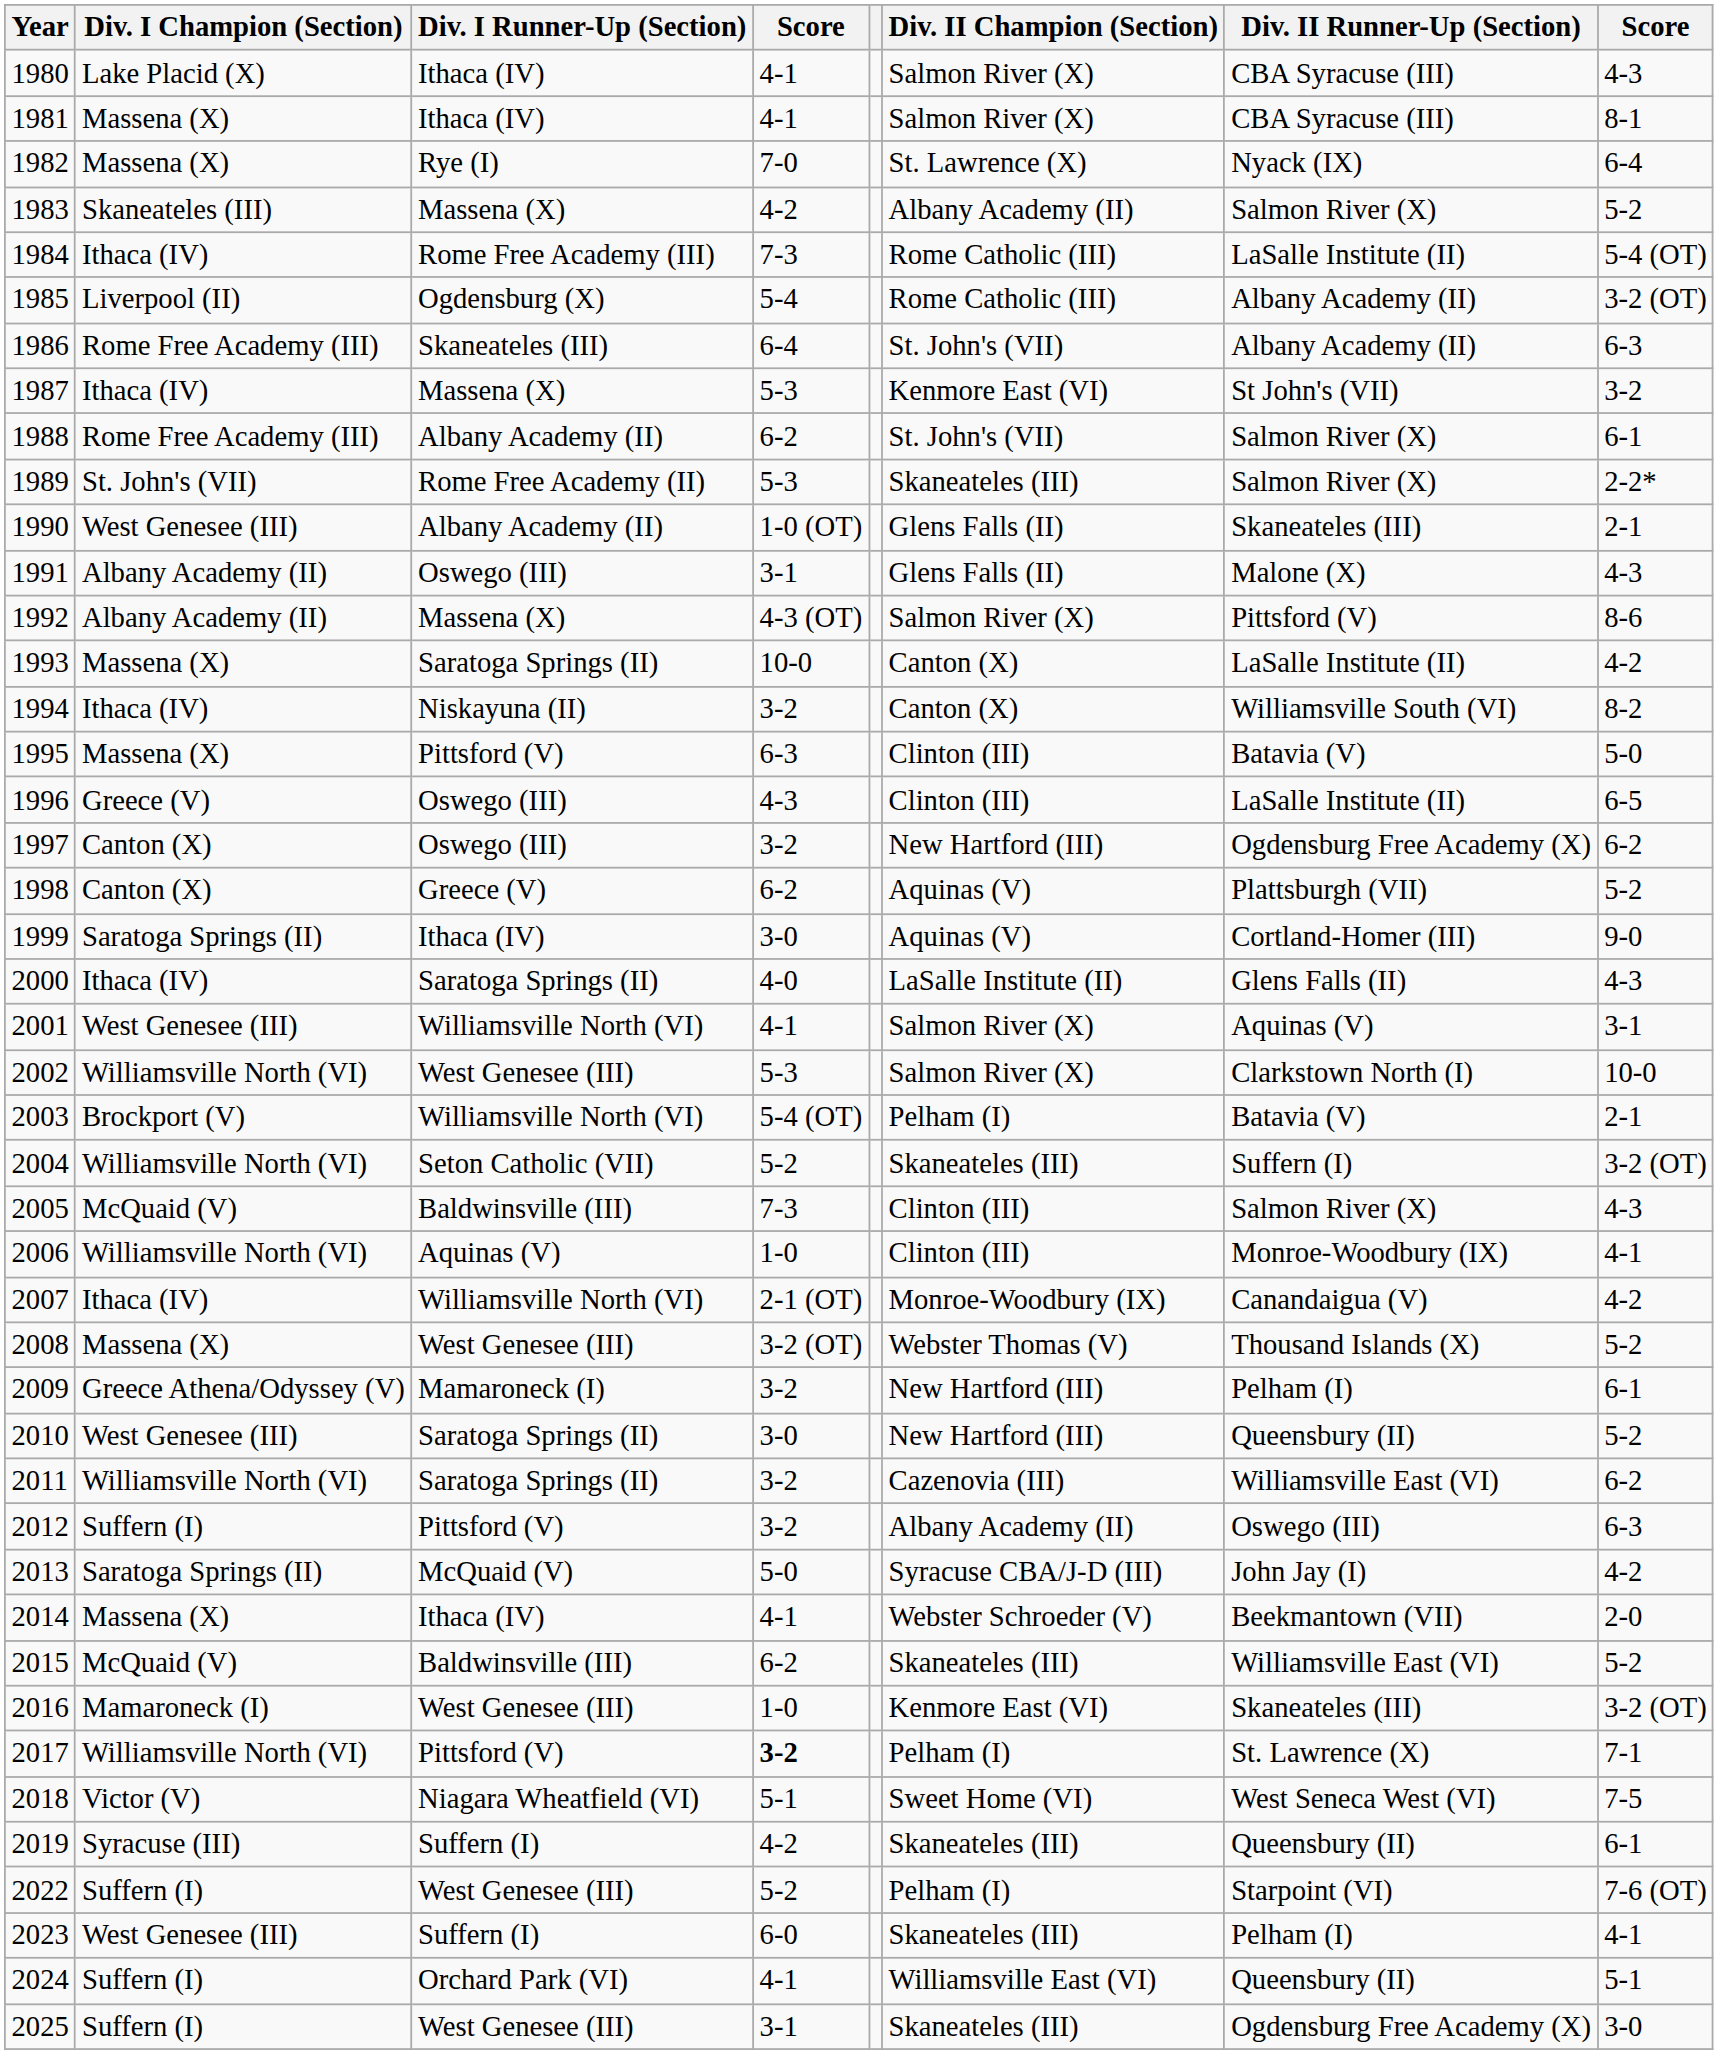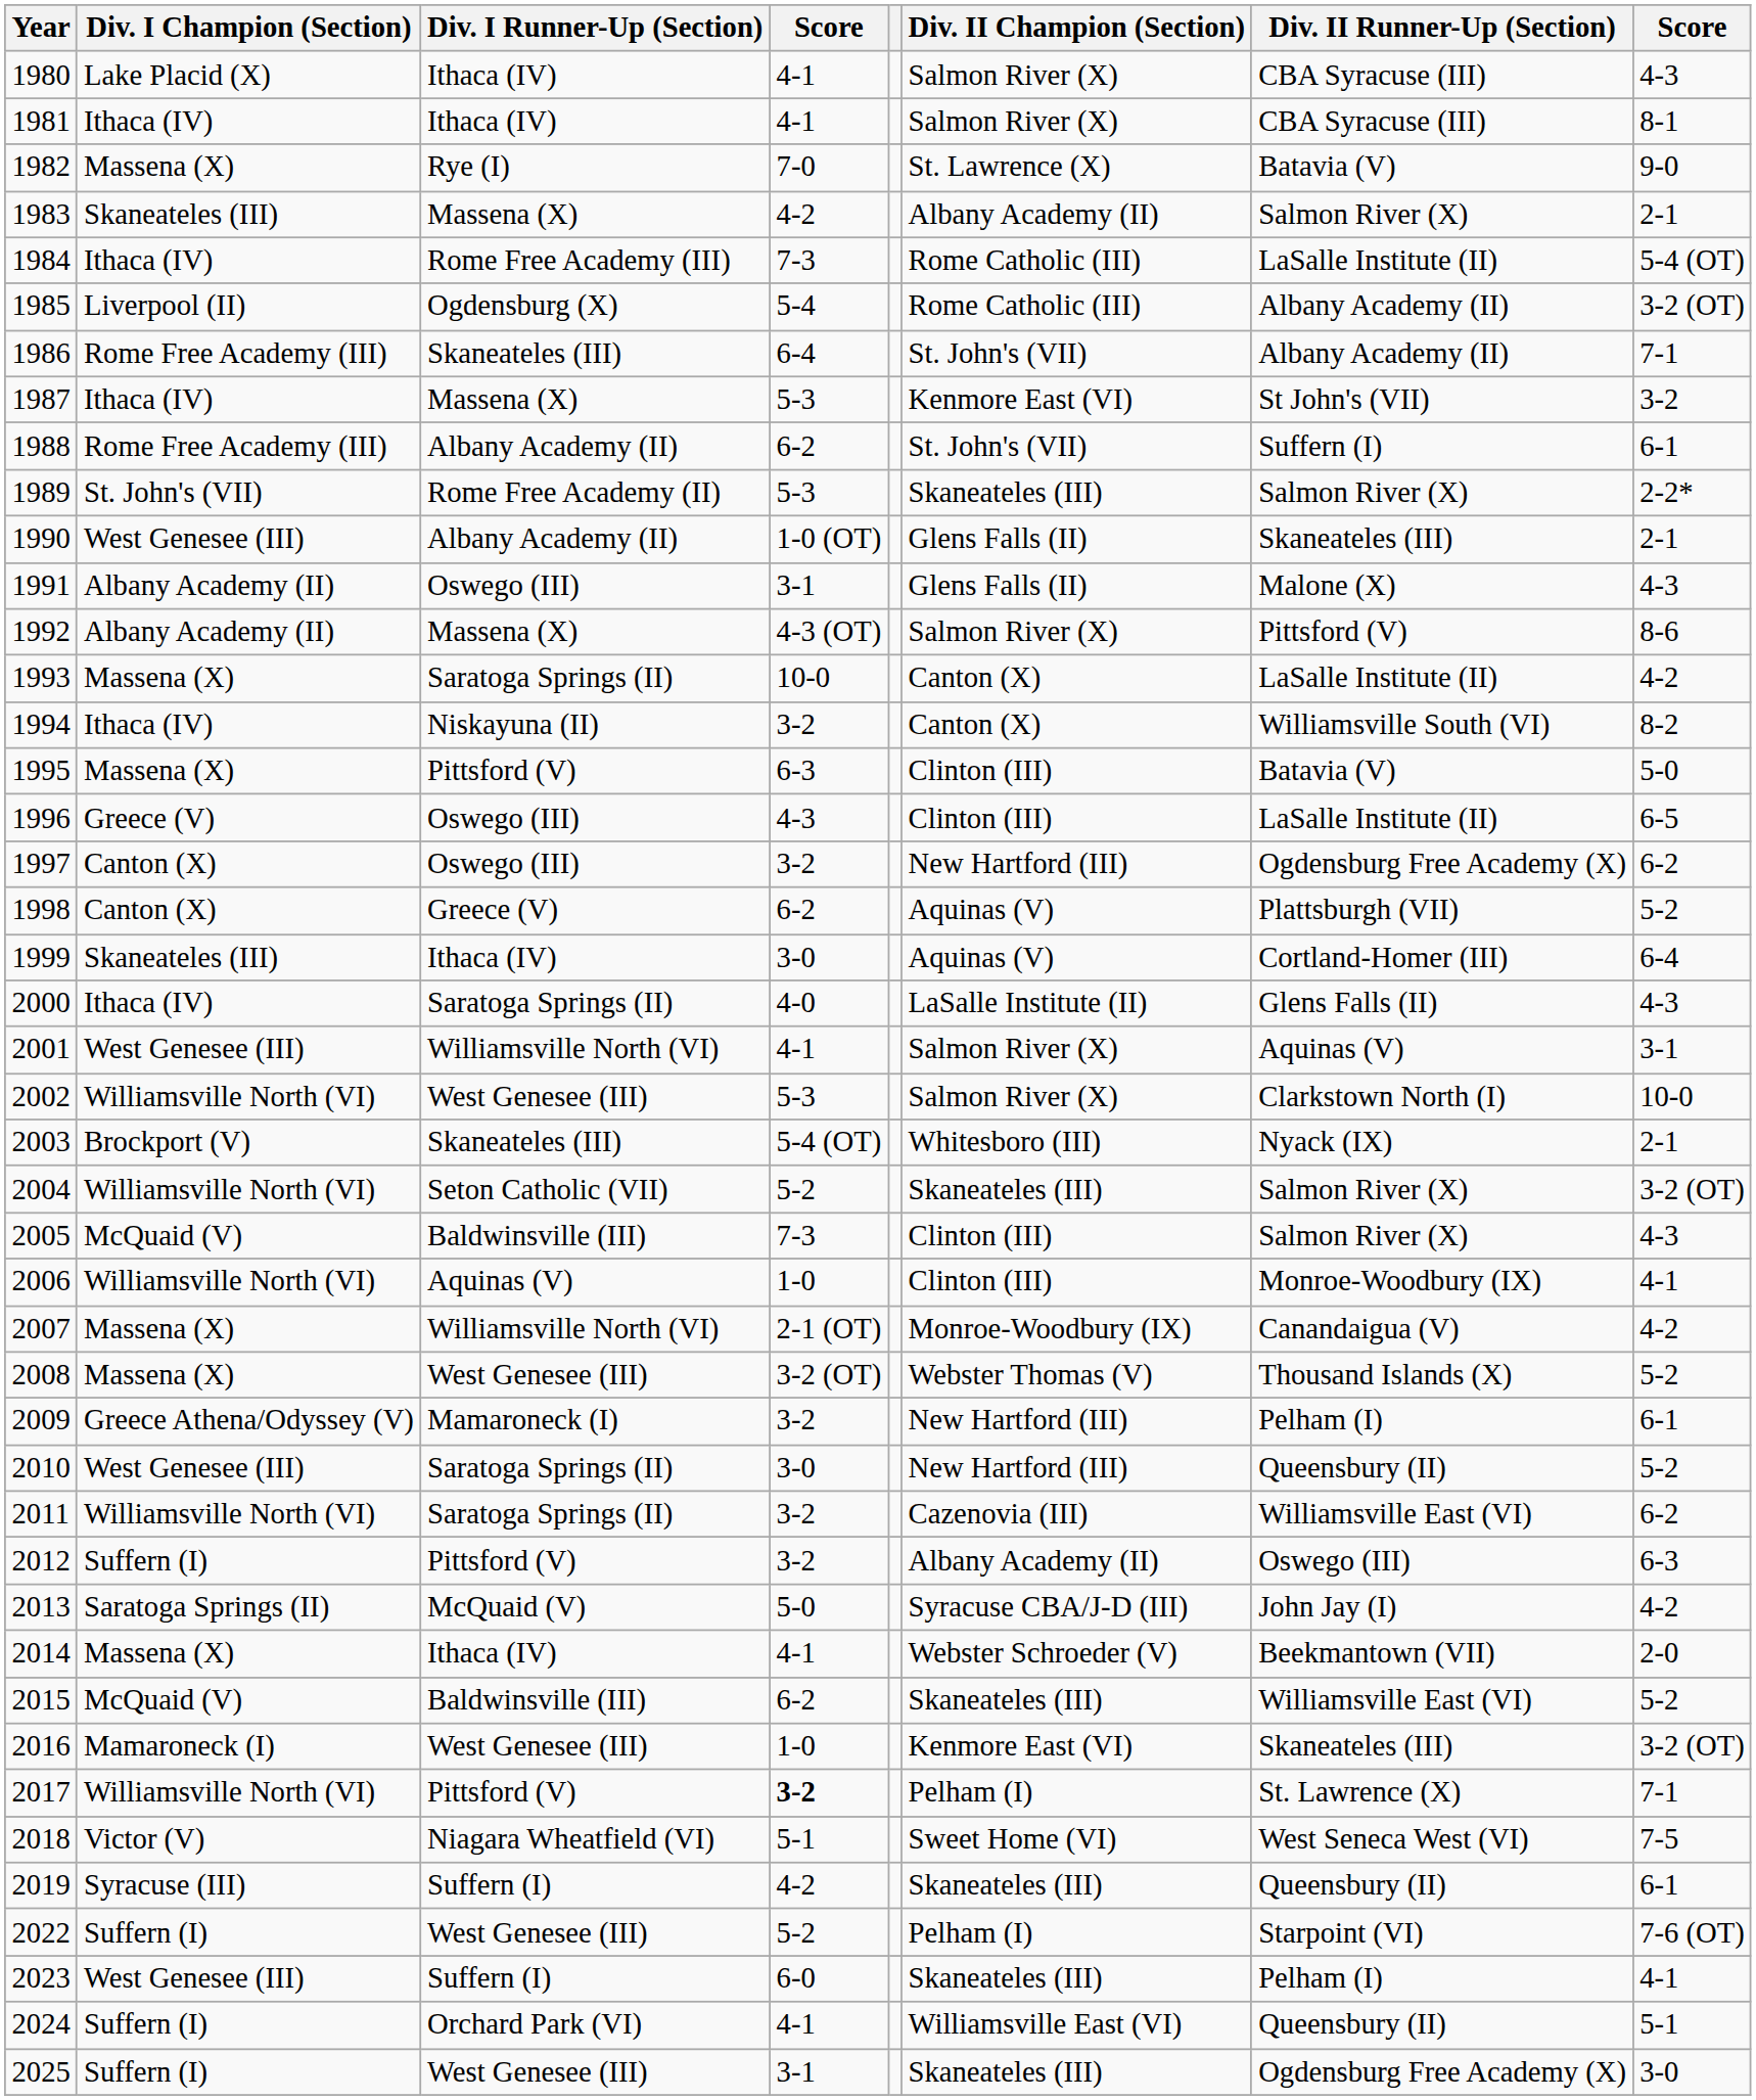1981 | Div. I Champion (Section): Massena (X) -> Ithaca (IV)
1982 | Div. II Runner-Up (Section): Nyack (IX) -> Batavia (V)
1982 | column 8: 6-4 -> 9-0
1983 | column 8: 5-2 -> 2-1
1986 | column 8: 6-3 -> 7-1
1988 | Div. II Runner-Up (Section): Salmon River (X) -> Suffern (I)
1999 | Div. I Champion (Section): Saratoga Springs (II) -> Skaneateles (III)
1999 | column 8: 9-0 -> 6-4
2003 | Div. I Runner-Up (Section): Williamsville North (VI) -> Skaneateles (III)
2003 | Div. II Champion (Section): Pelham (I) -> Whitesboro (III)
2003 | Div. II Runner-Up (Section): Batavia (V) -> Nyack (IX)
2004 | Div. II Runner-Up (Section): Suffern (I) -> Salmon River (X)
2007 | Div. I Champion (Section): Ithaca (IV) -> Massena (X)
